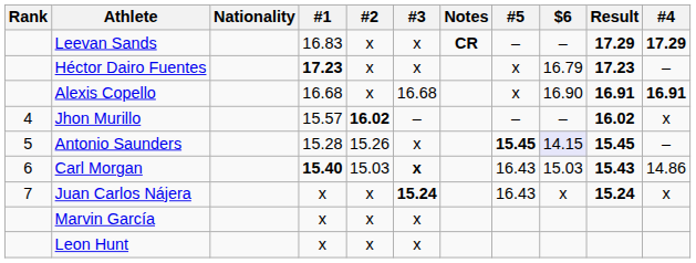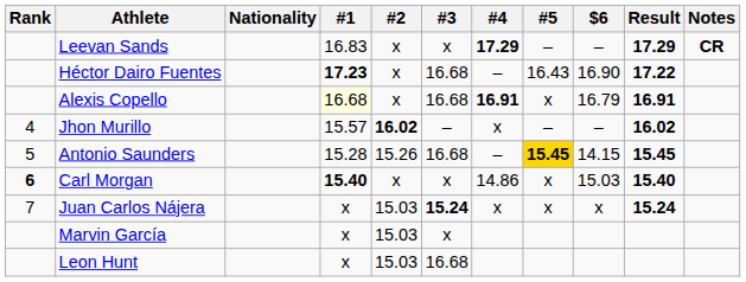columns swapped: #4 <-> Notes
Héctor Dairo Fuentes | #3: x -> 16.68
Héctor Dairo Fuentes | #5: x -> 16.43
Héctor Dairo Fuentes | $6: 16.79 -> 16.90
Héctor Dairo Fuentes | Result: 17.23 -> 17.22
Alexis Copello | #1: no background -> lightyellow background
Alexis Copello | $6: 16.90 -> 16.79
Antonio Saunders | #3: x -> 16.68
Antonio Saunders | #5: no background -> gold background
Antonio Saunders | $6: lavender background -> no background
Carl Morgan | Rank: normal -> bold
Carl Morgan | #2: 15.03 -> x
Carl Morgan | #3: bold -> normal
Carl Morgan | #5: 16.43 -> x
Carl Morgan | Result: 15.43 -> 15.40
Juan Carlos Nájera | #2: x -> 15.03
Juan Carlos Nájera | #5: 16.43 -> x
Marvin García | #2: x -> 15.03
Leon Hunt | #2: x -> 15.03
Leon Hunt | #3: x -> 16.68
